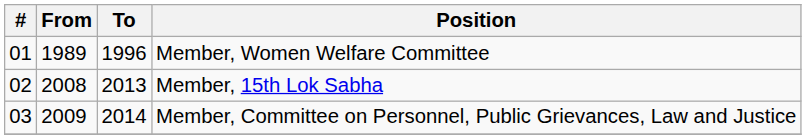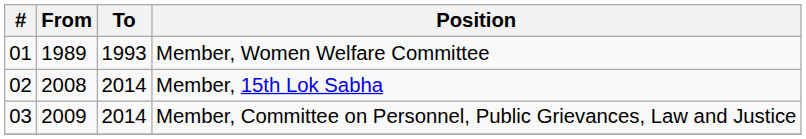Member, Women Welfare Committee | To: 1996 -> 1993
Member, 15th Lok Sabha | To: 2013 -> 2014
